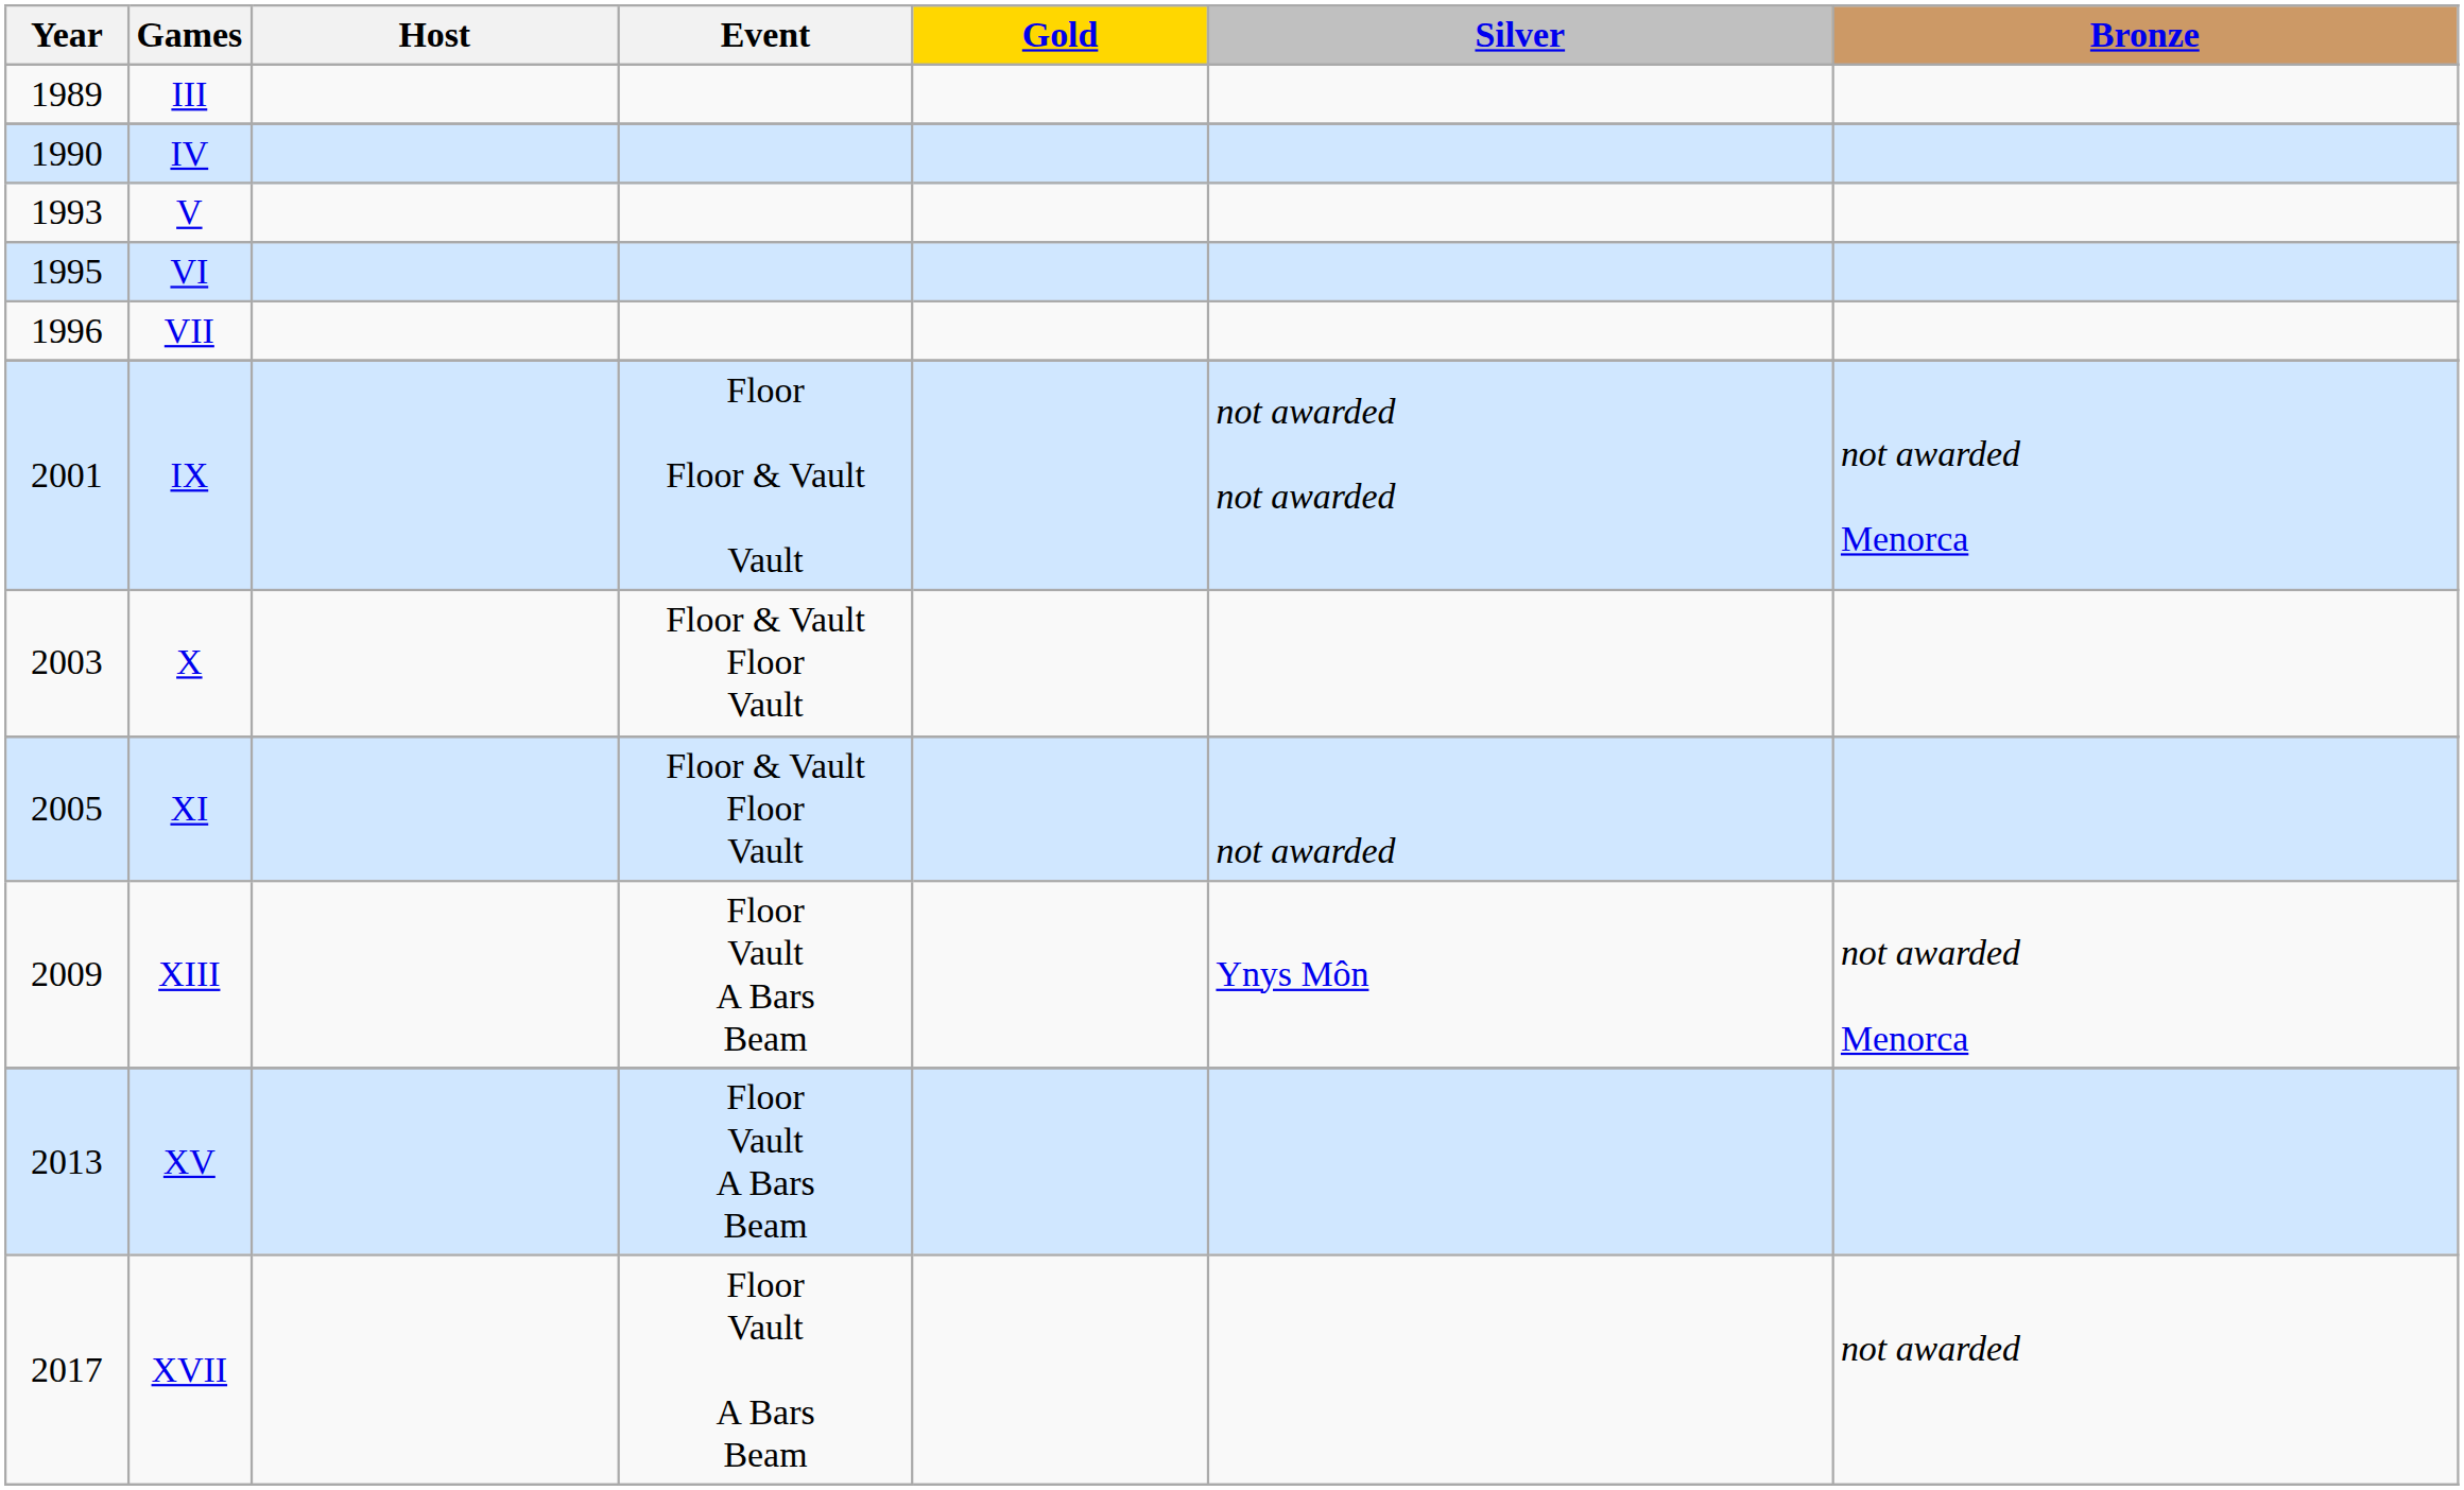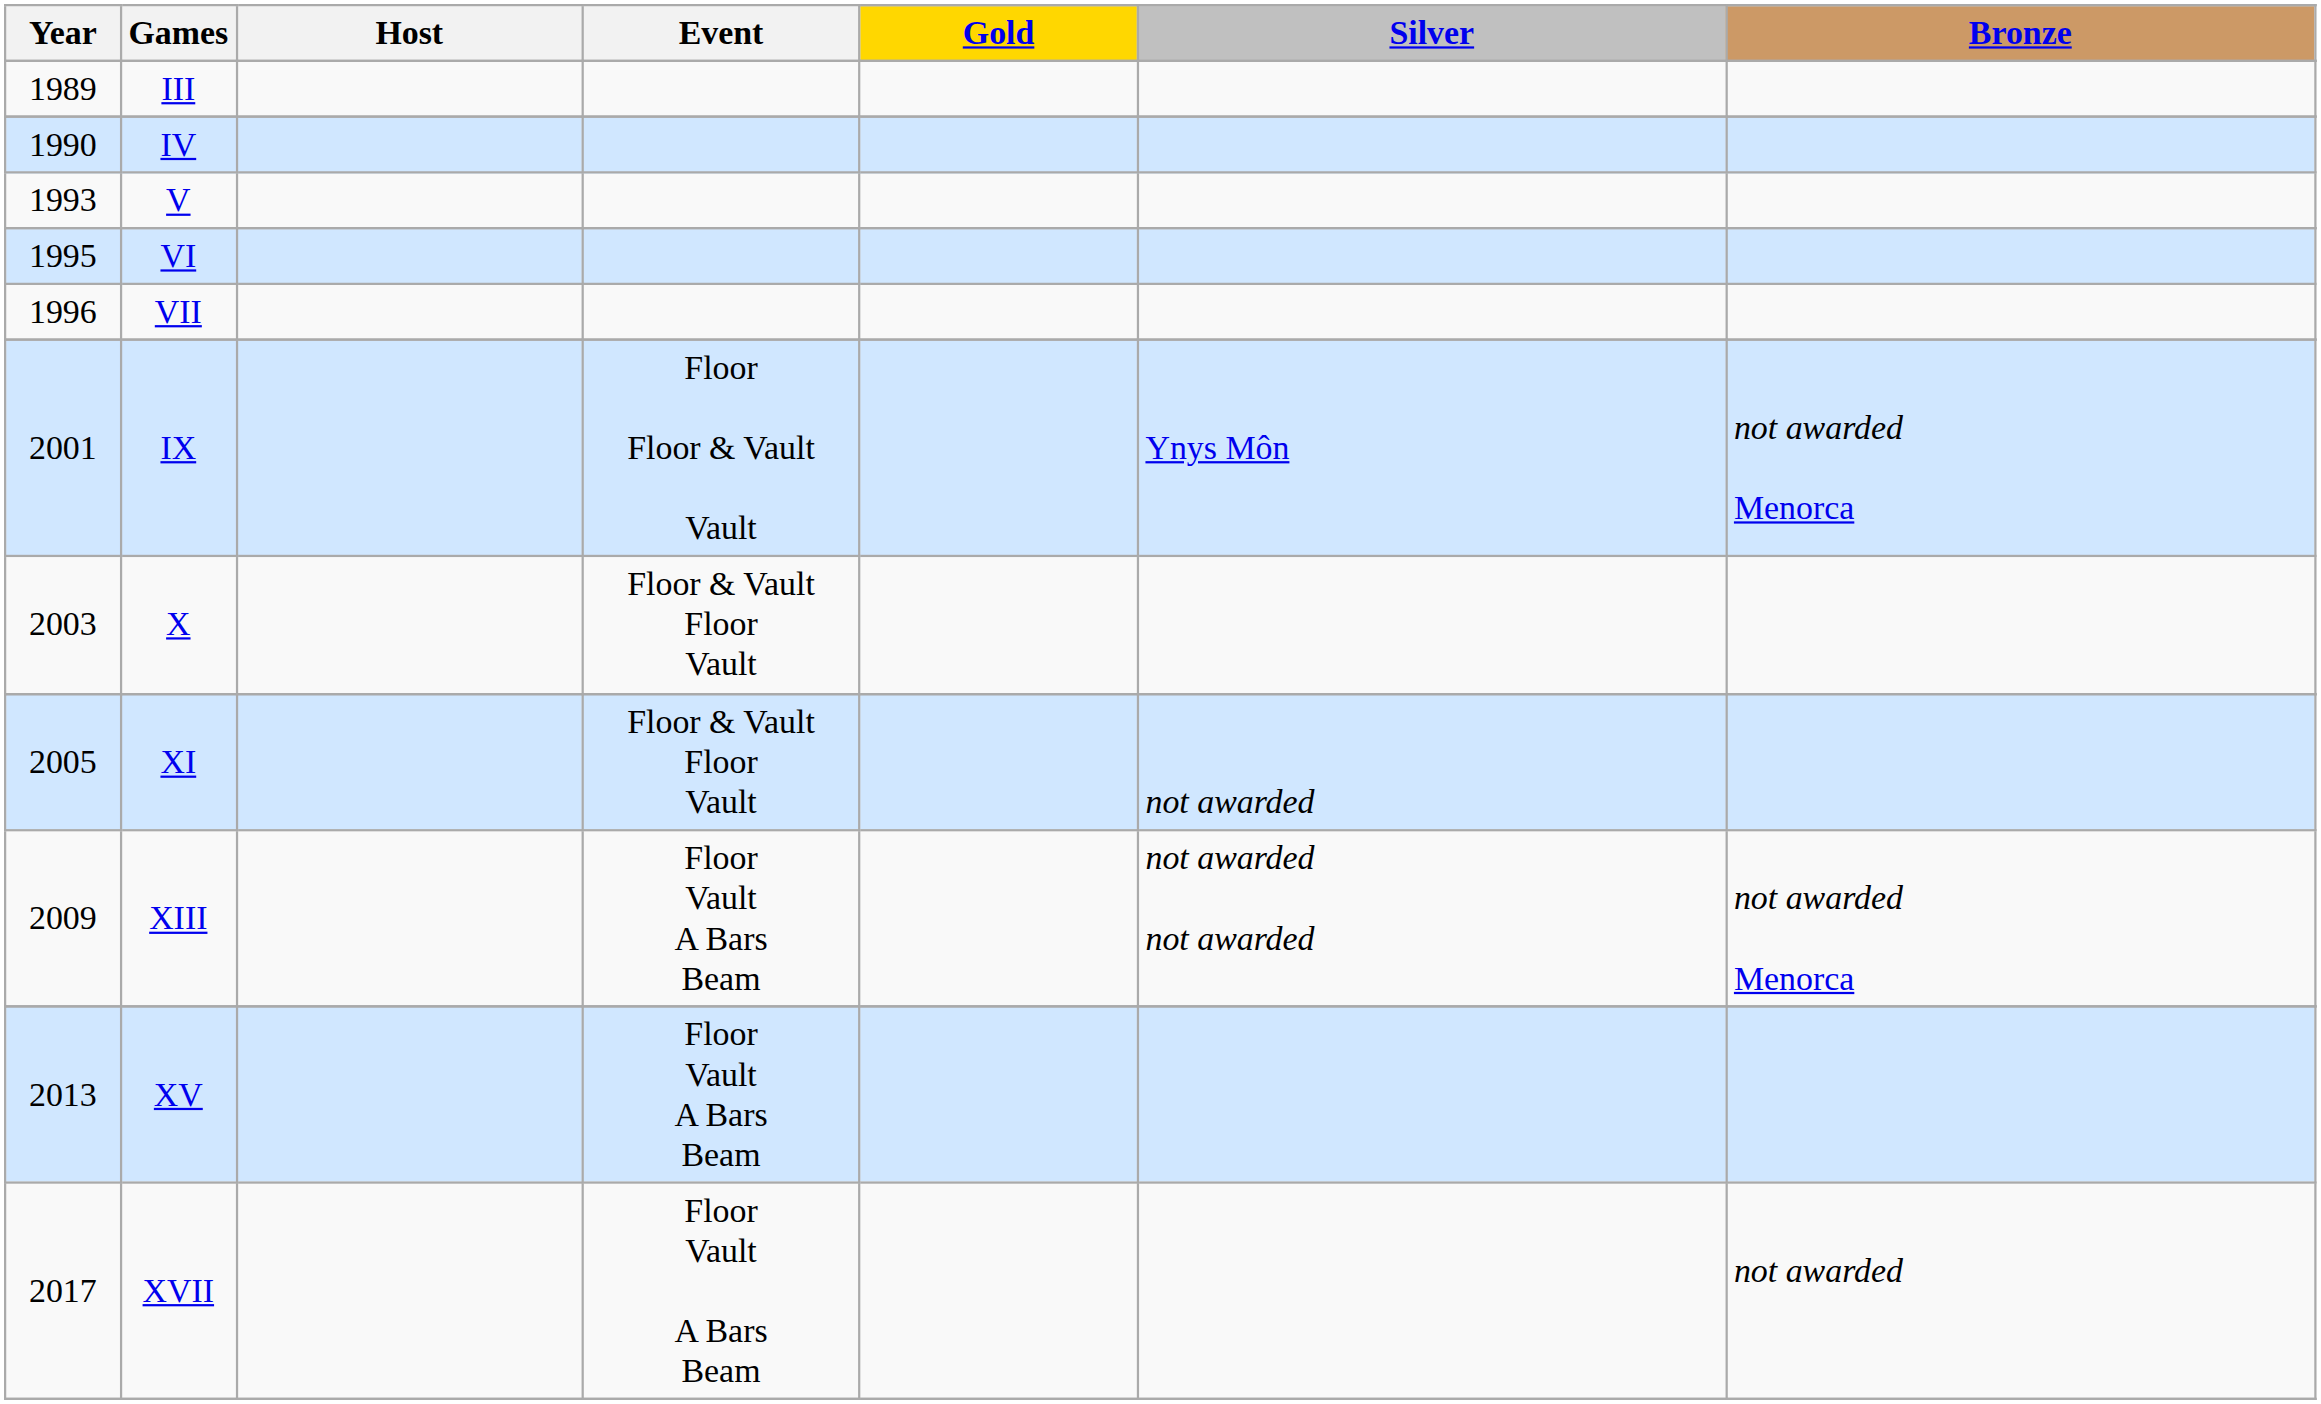IX | Silver: not awarded not awarded -> Ynys Môn
XIII | Silver: Ynys Môn -> not awarded not awarded
